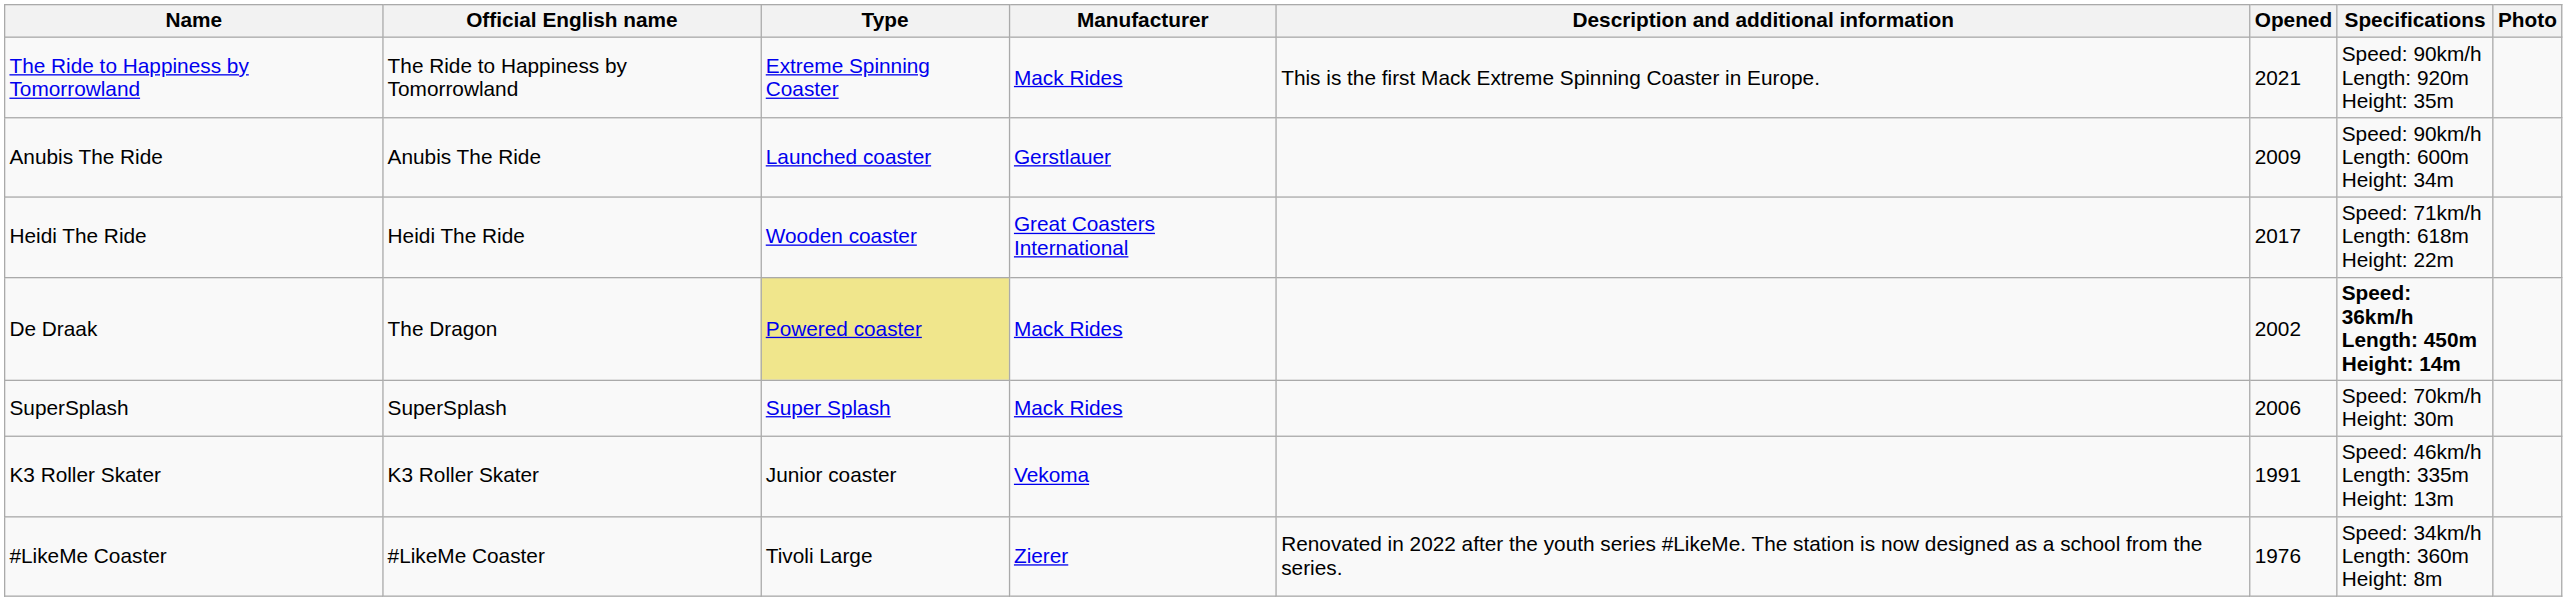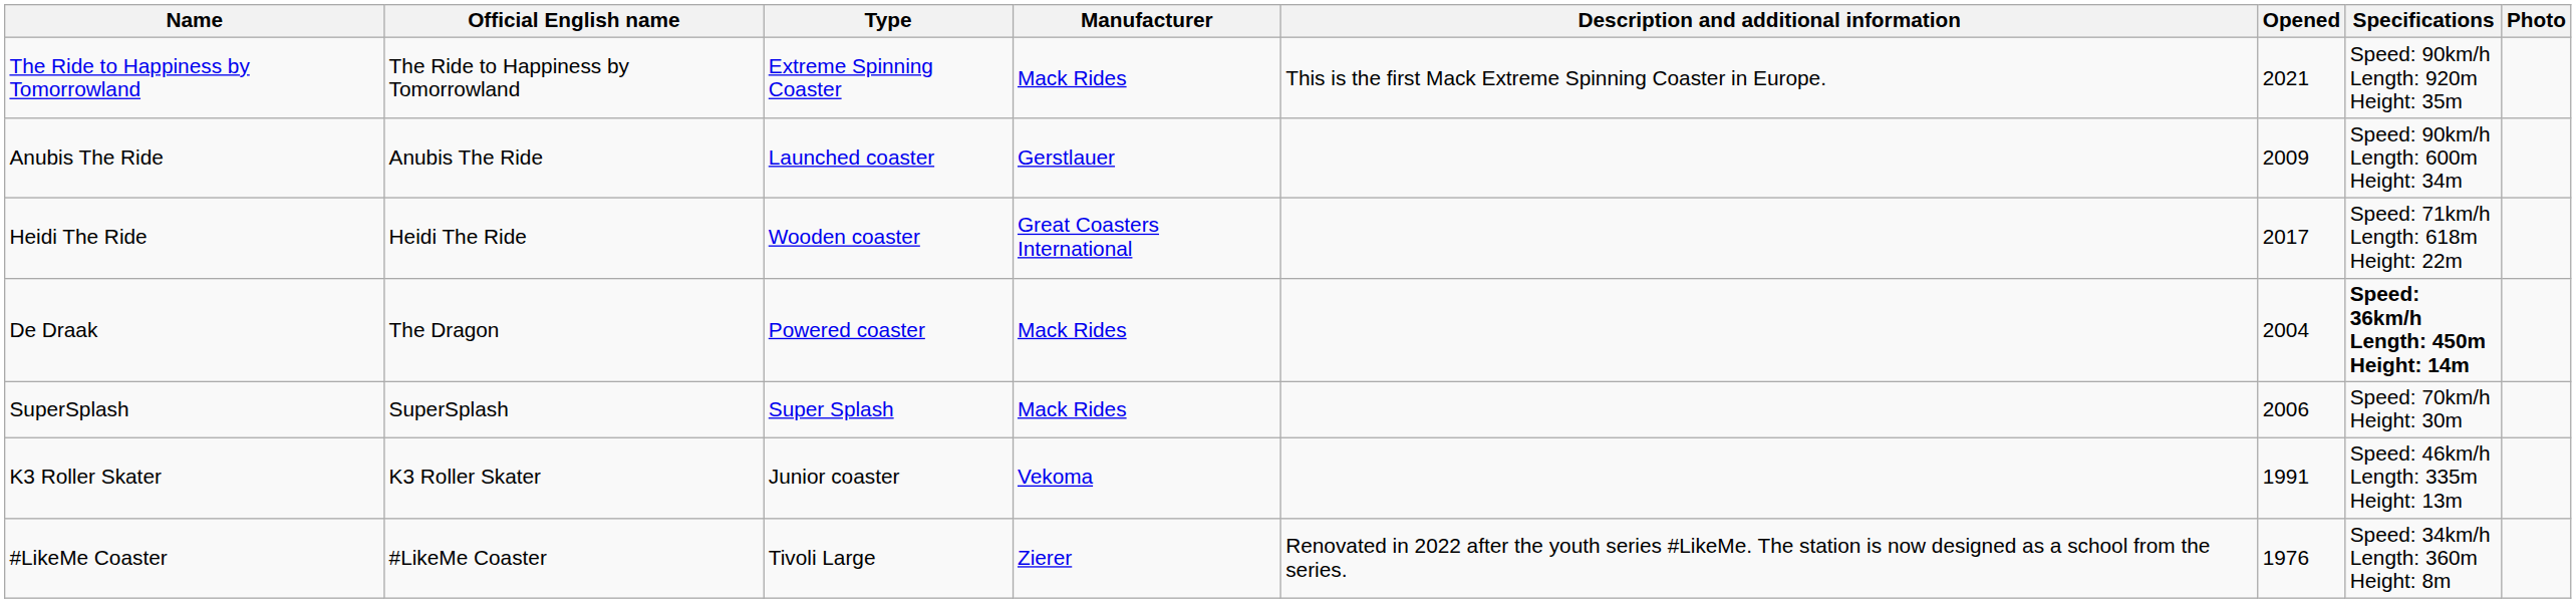De Draak | Type: khaki background -> no background
De Draak | Opened: 2002 -> 2004
